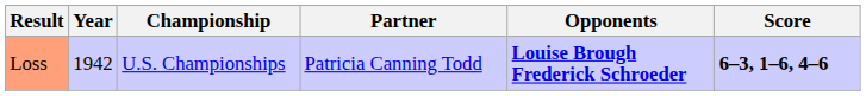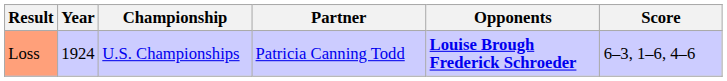Loss | Year: 1942 -> 1924
Loss | Score: bold -> normal
